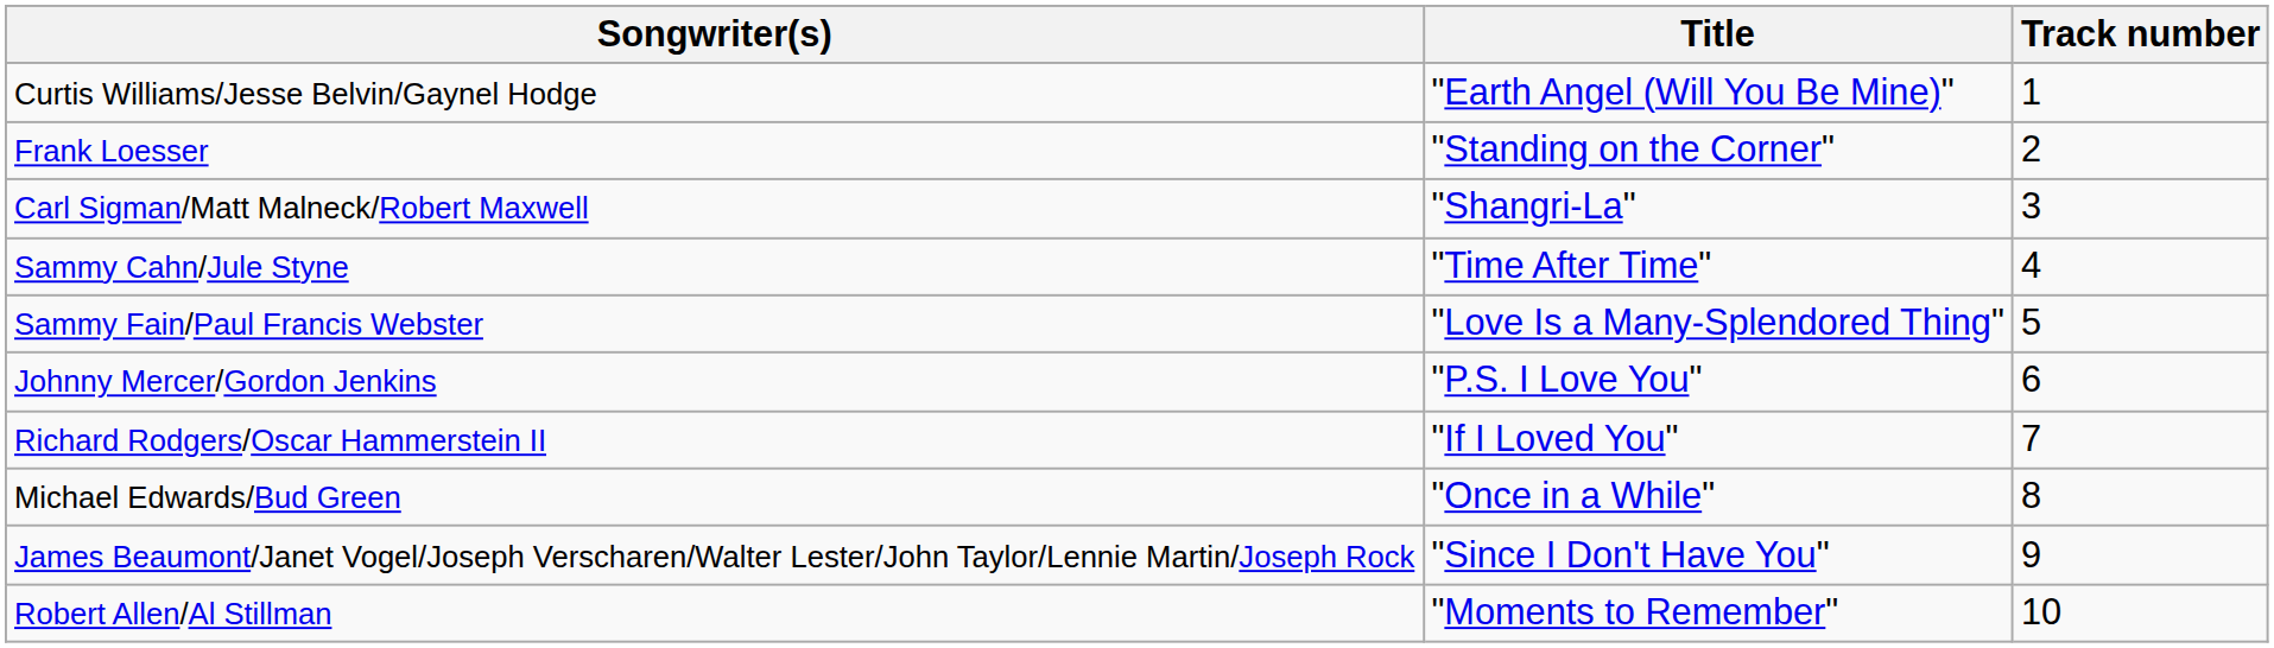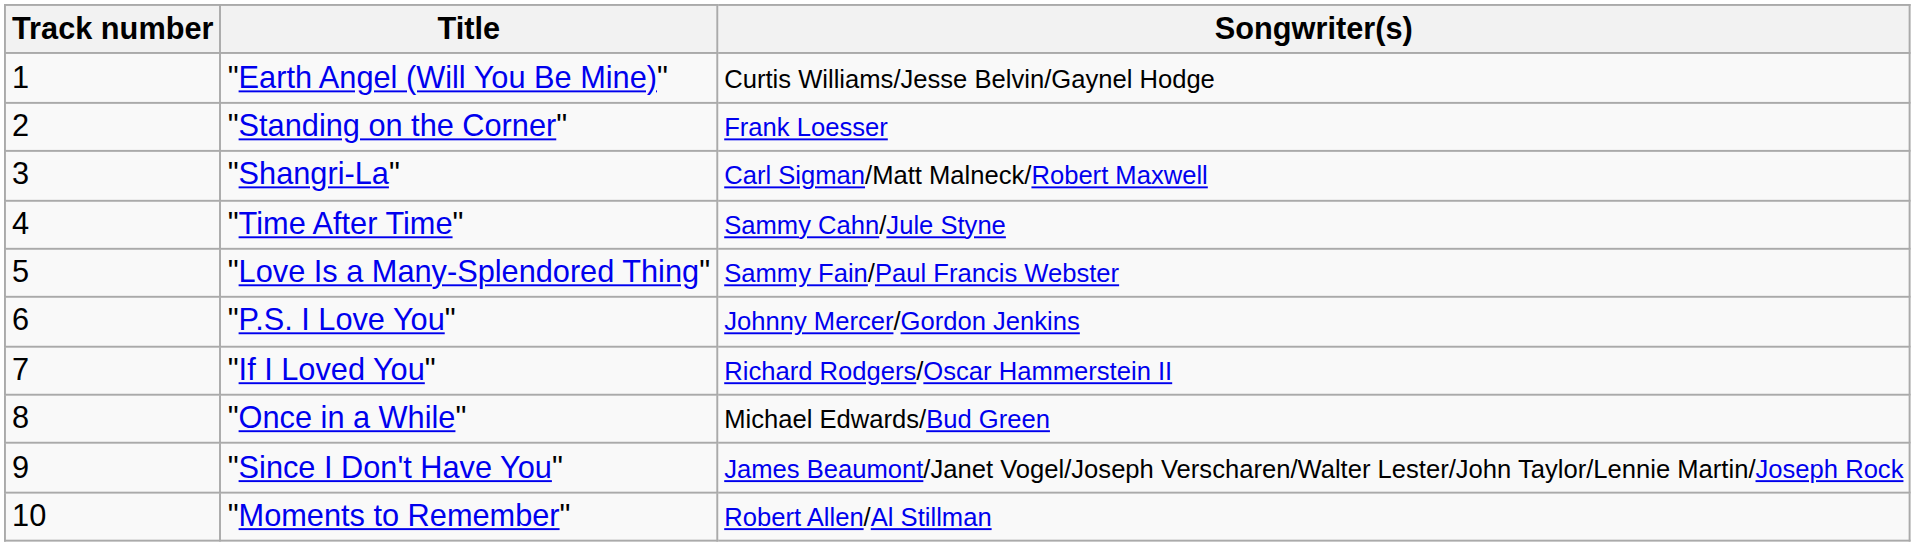columns swapped: Track number <-> Songwriter(s)
